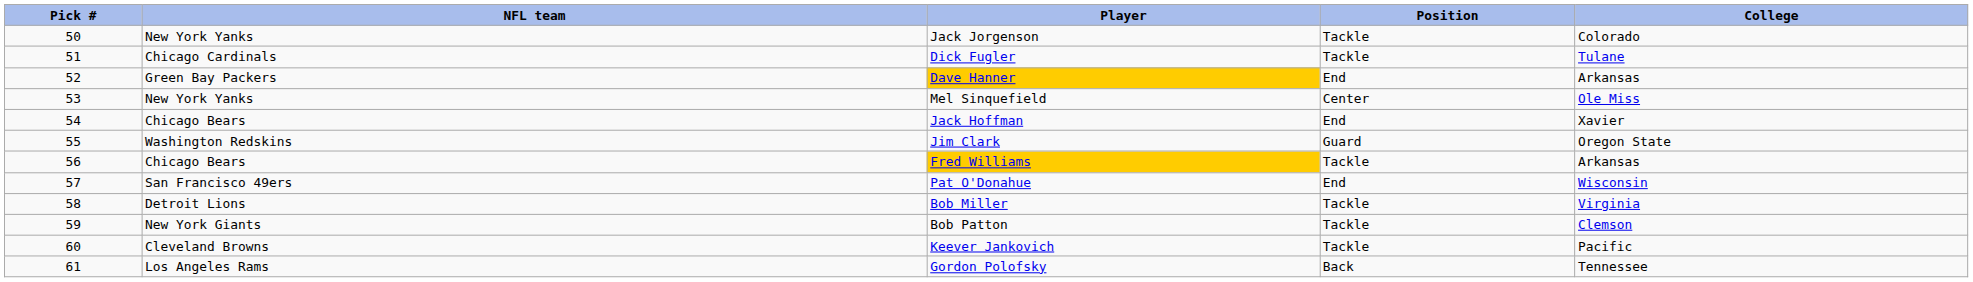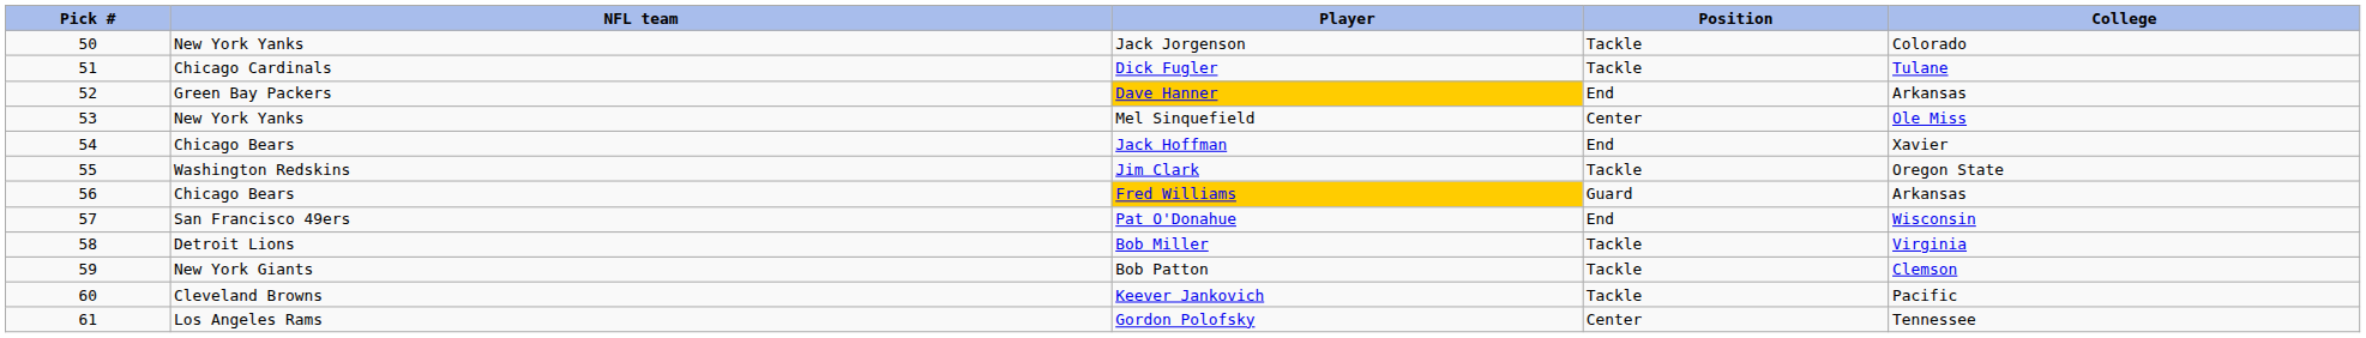Jim Clark | Position: Guard -> Tackle
Fred Williams | Position: Tackle -> Guard
Gordon Polofsky | Position: Back -> Center
